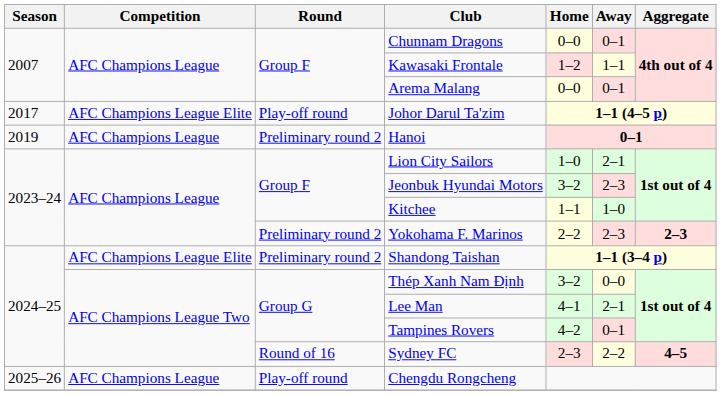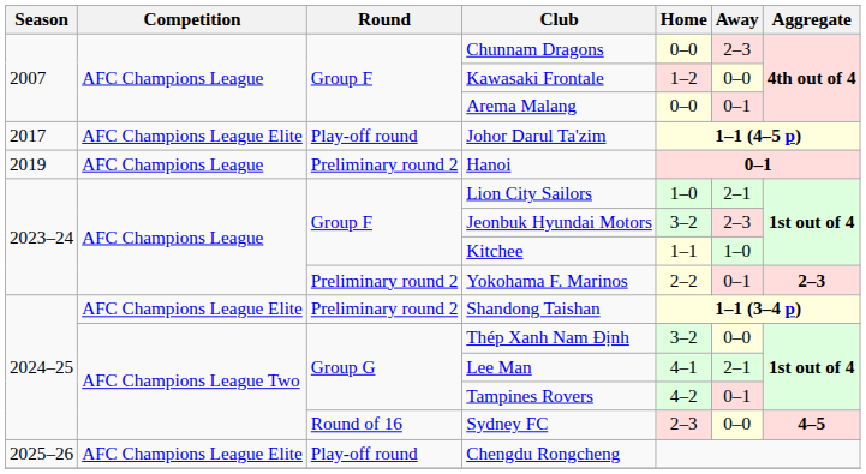Chunnam Dragons | Away: 0–1 -> 2–3
Kawasaki Frontale | Away: 1–1 -> 0–0
Yokohama F. Marinos | Away: 2–3 -> 0–1
Sydney FC | Away: 2–2 -> 0–0
Chengdu Rongcheng | Competition: AFC Champions League -> AFC Champions League Elite
